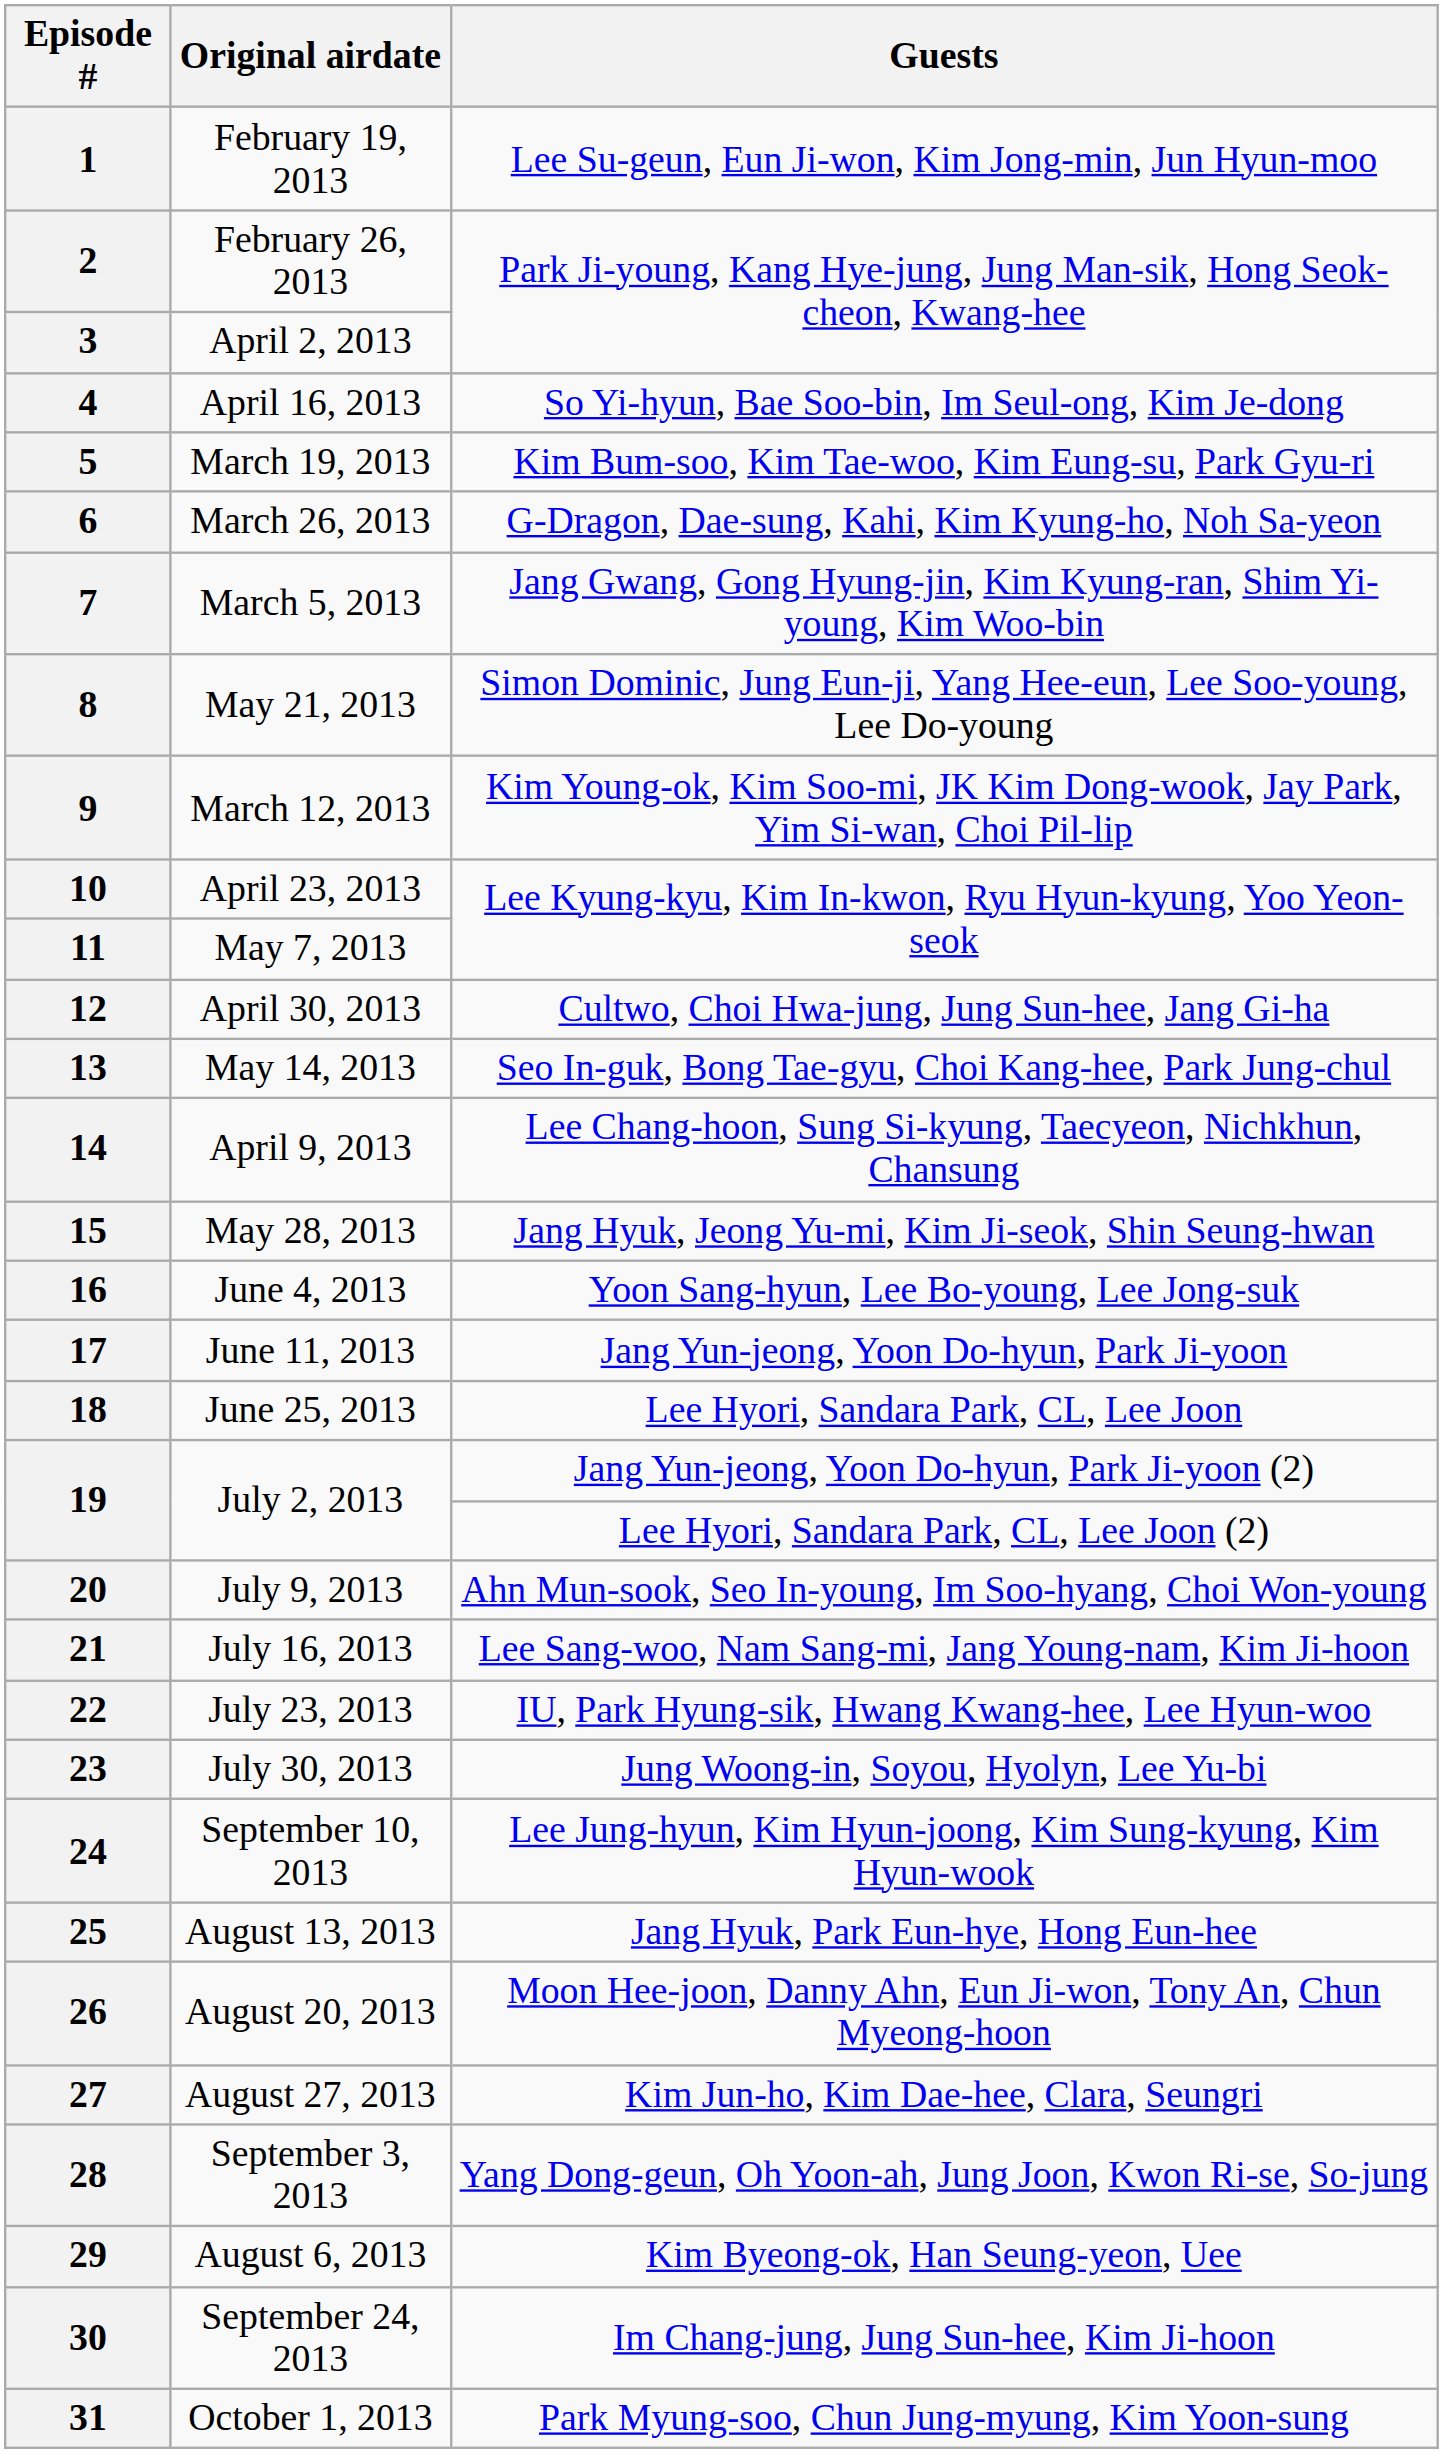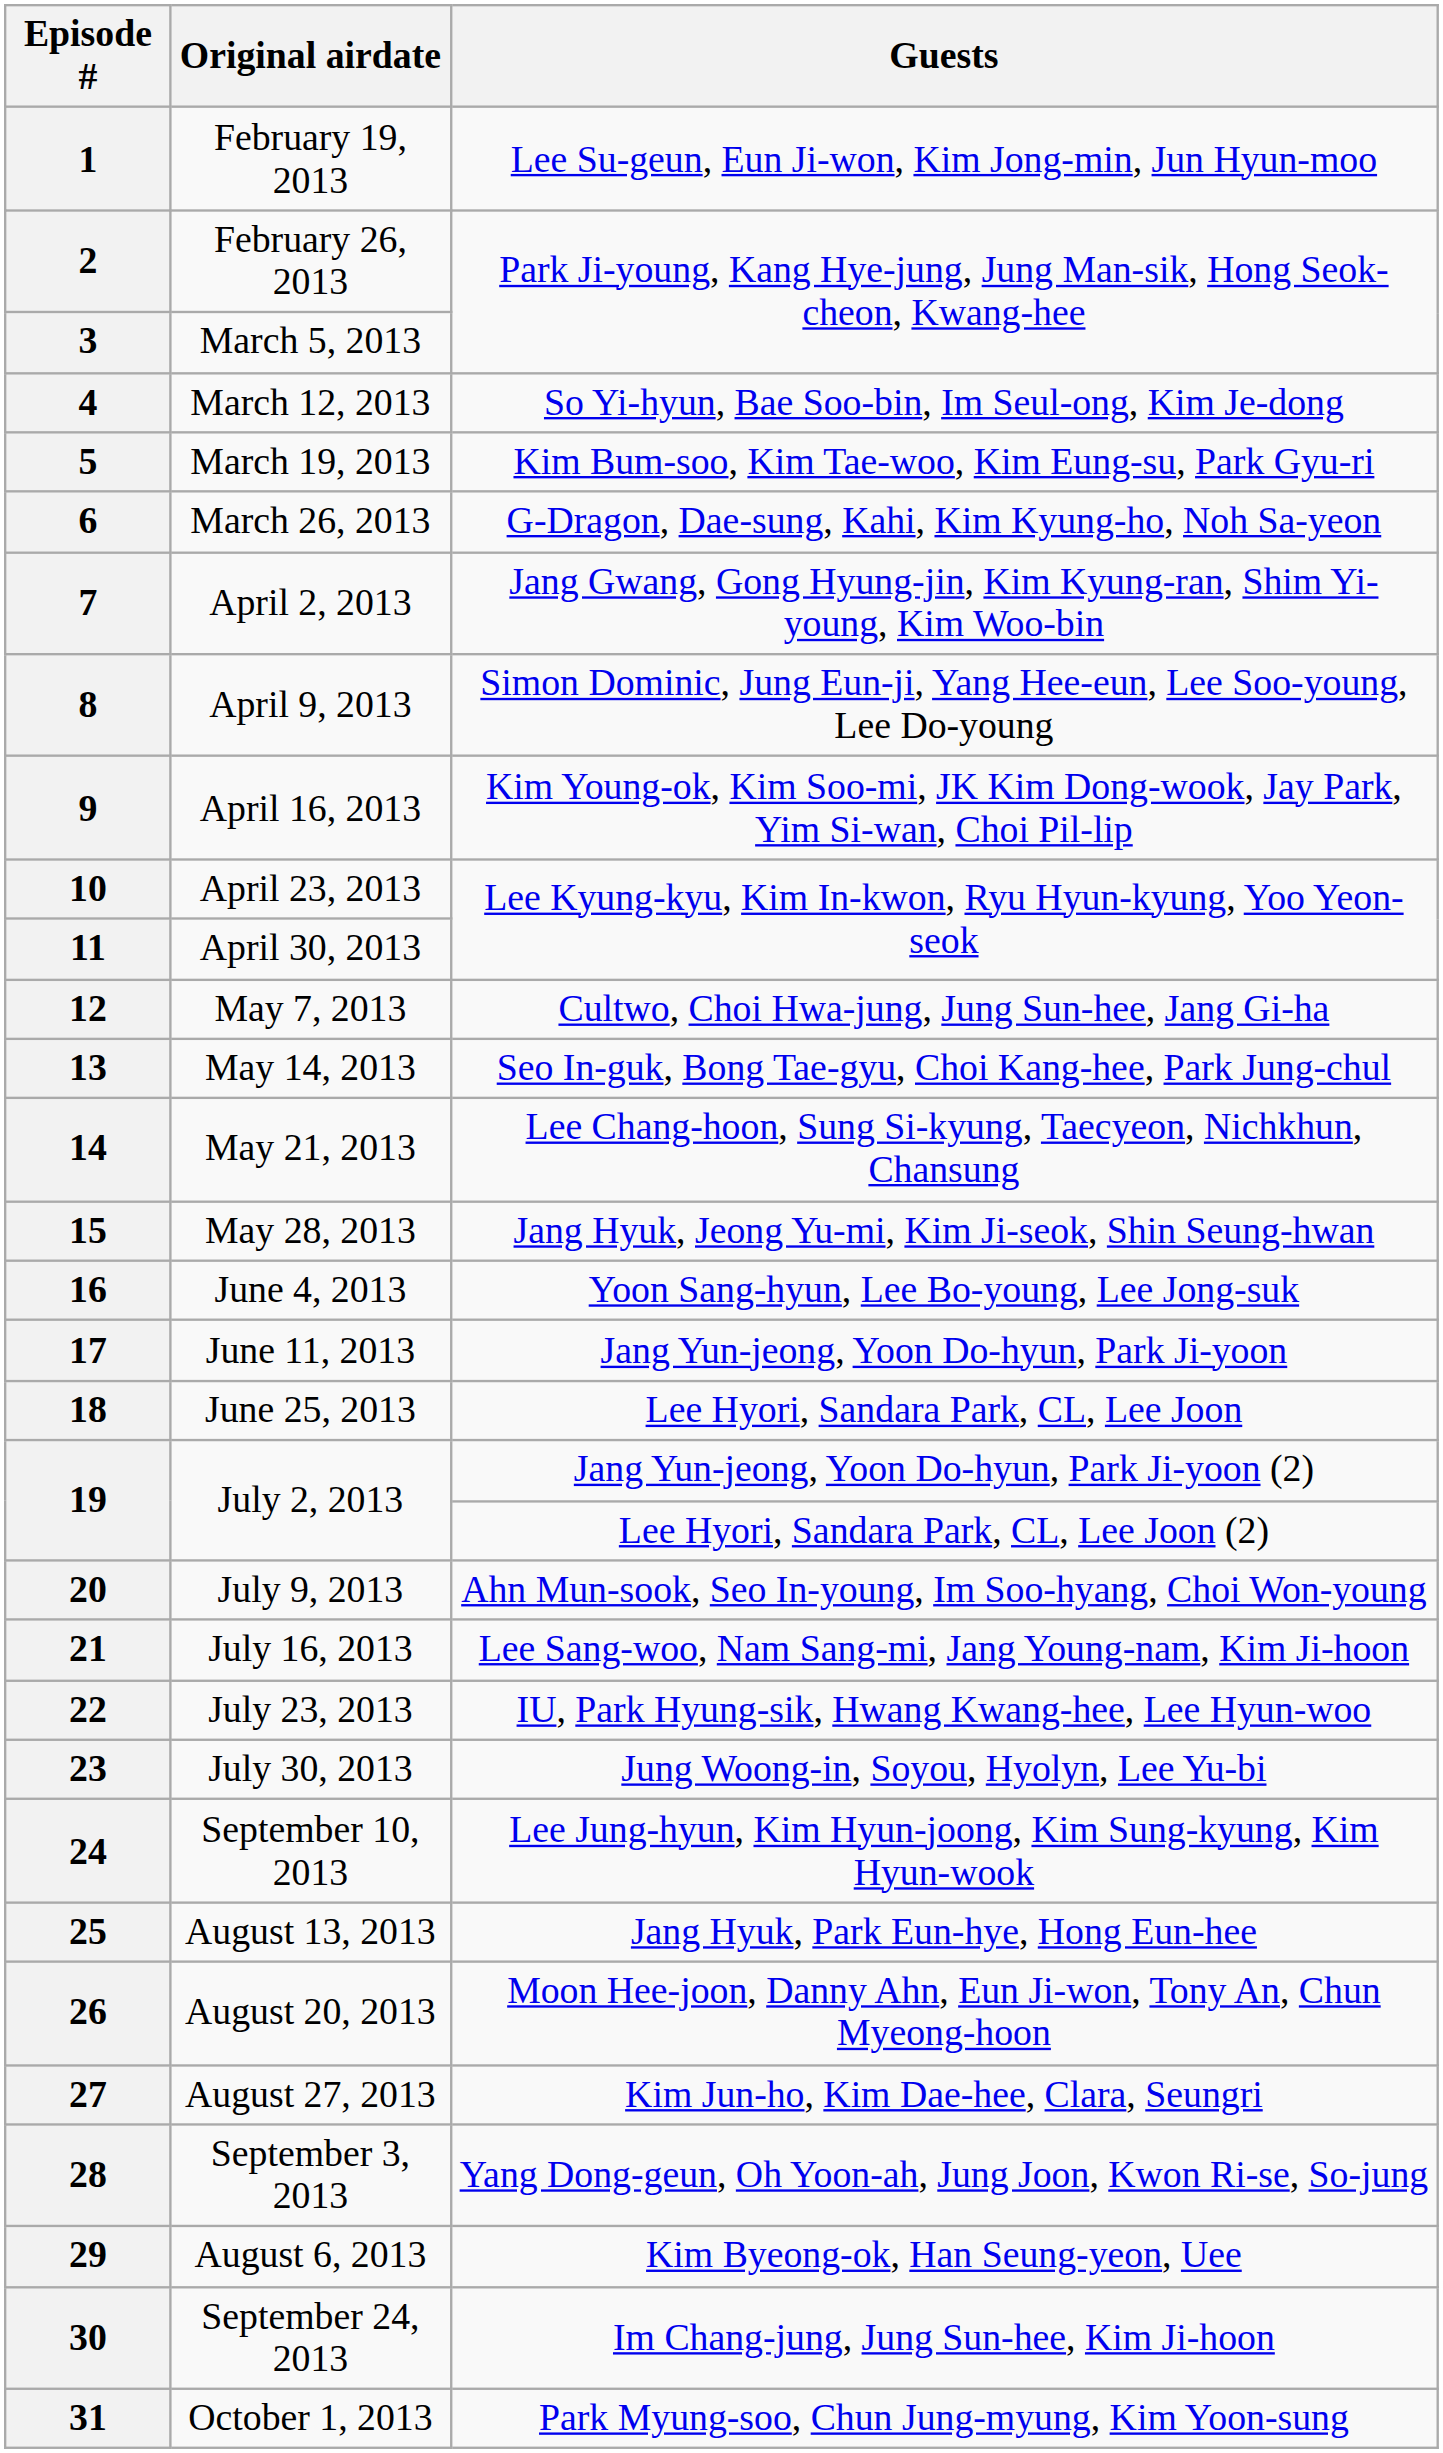3 | Original airdate: April 2, 2013 -> March 5, 2013
4 | Original airdate: April 16, 2013 -> March 12, 2013
7 | Original airdate: March 5, 2013 -> April 2, 2013
8 | Original airdate: May 21, 2013 -> April 9, 2013
9 | Original airdate: March 12, 2013 -> April 16, 2013
11 | Original airdate: May 7, 2013 -> April 30, 2013
12 | Original airdate: April 30, 2013 -> May 7, 2013
14 | Original airdate: April 9, 2013 -> May 21, 2013
